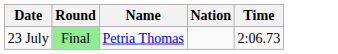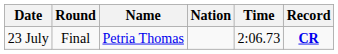+ column: Record | CR
23 July | Round: lightgreen background -> no background
